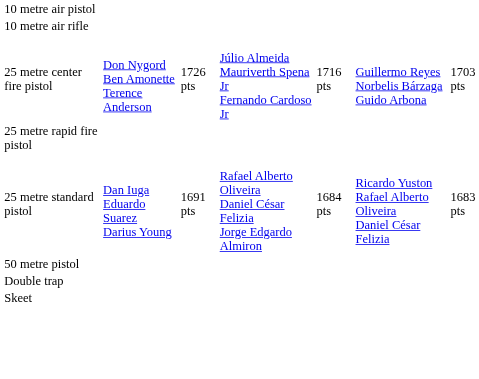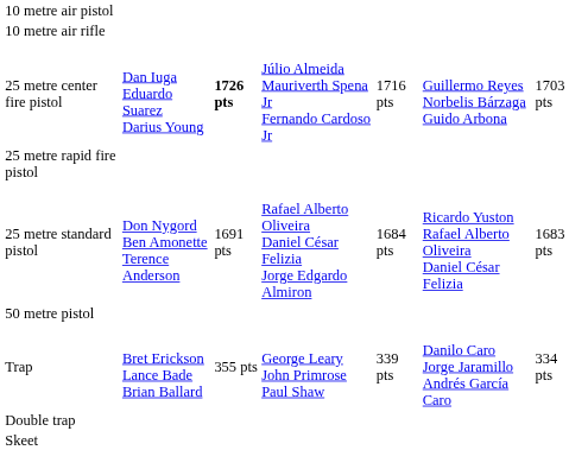25 metre center fire pistol | column 2: Don Nygord Ben Amonette Terence Anderson -> Dan Iuga Eduardo Suarez Darius Young
25 metre center fire pistol | column 3: normal -> bold
25 metre standard pistol | column 2: Dan Iuga Eduardo Suarez Darius Young -> Don Nygord Ben Amonette Terence Anderson
+ row: Trap | Bret Erickson Lance Bade Brian Ballard | 355 pts | George Leary John Primrose Paul Shaw | 339 pts | Danilo Caro Jorge Jaramillo Andrés García Caro | 334 pts
